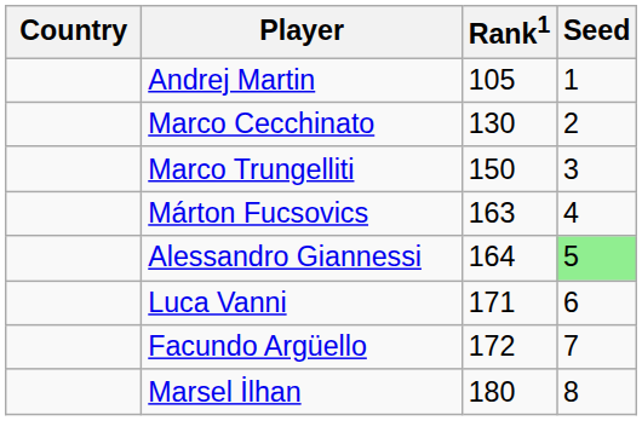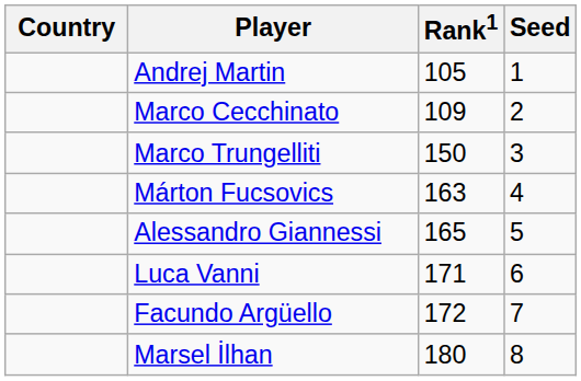Marco Cecchinato | Rank1: 130 -> 109
Alessandro Giannessi | Rank1: 164 -> 165
Alessandro Giannessi | Seed: lightgreen background -> no background
